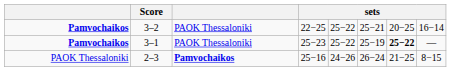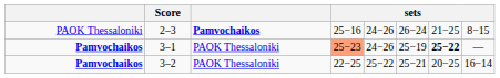rows swapped: 3–2 <-> 2–3
3–1 | column 4: no background -> lightsalmon background
3–1 | column 5: 25−22 -> 24−26
